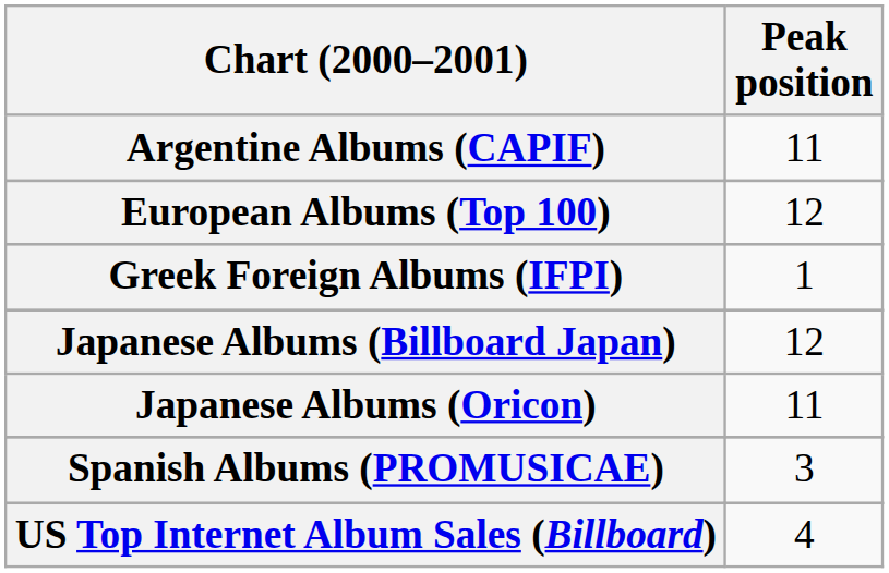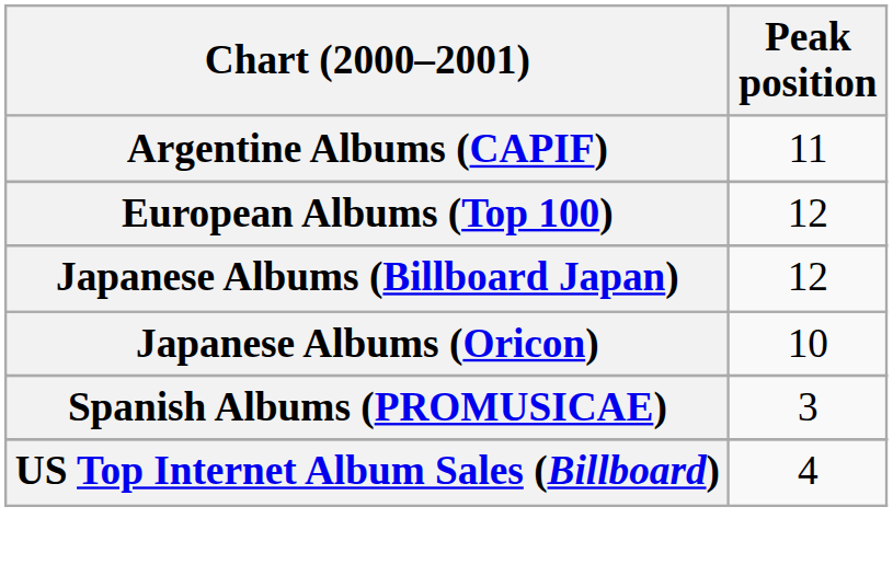- row: Greek Foreign Albums (IFPI) | 1
Japanese Albums (Oricon) | Peak position: 11 -> 10
